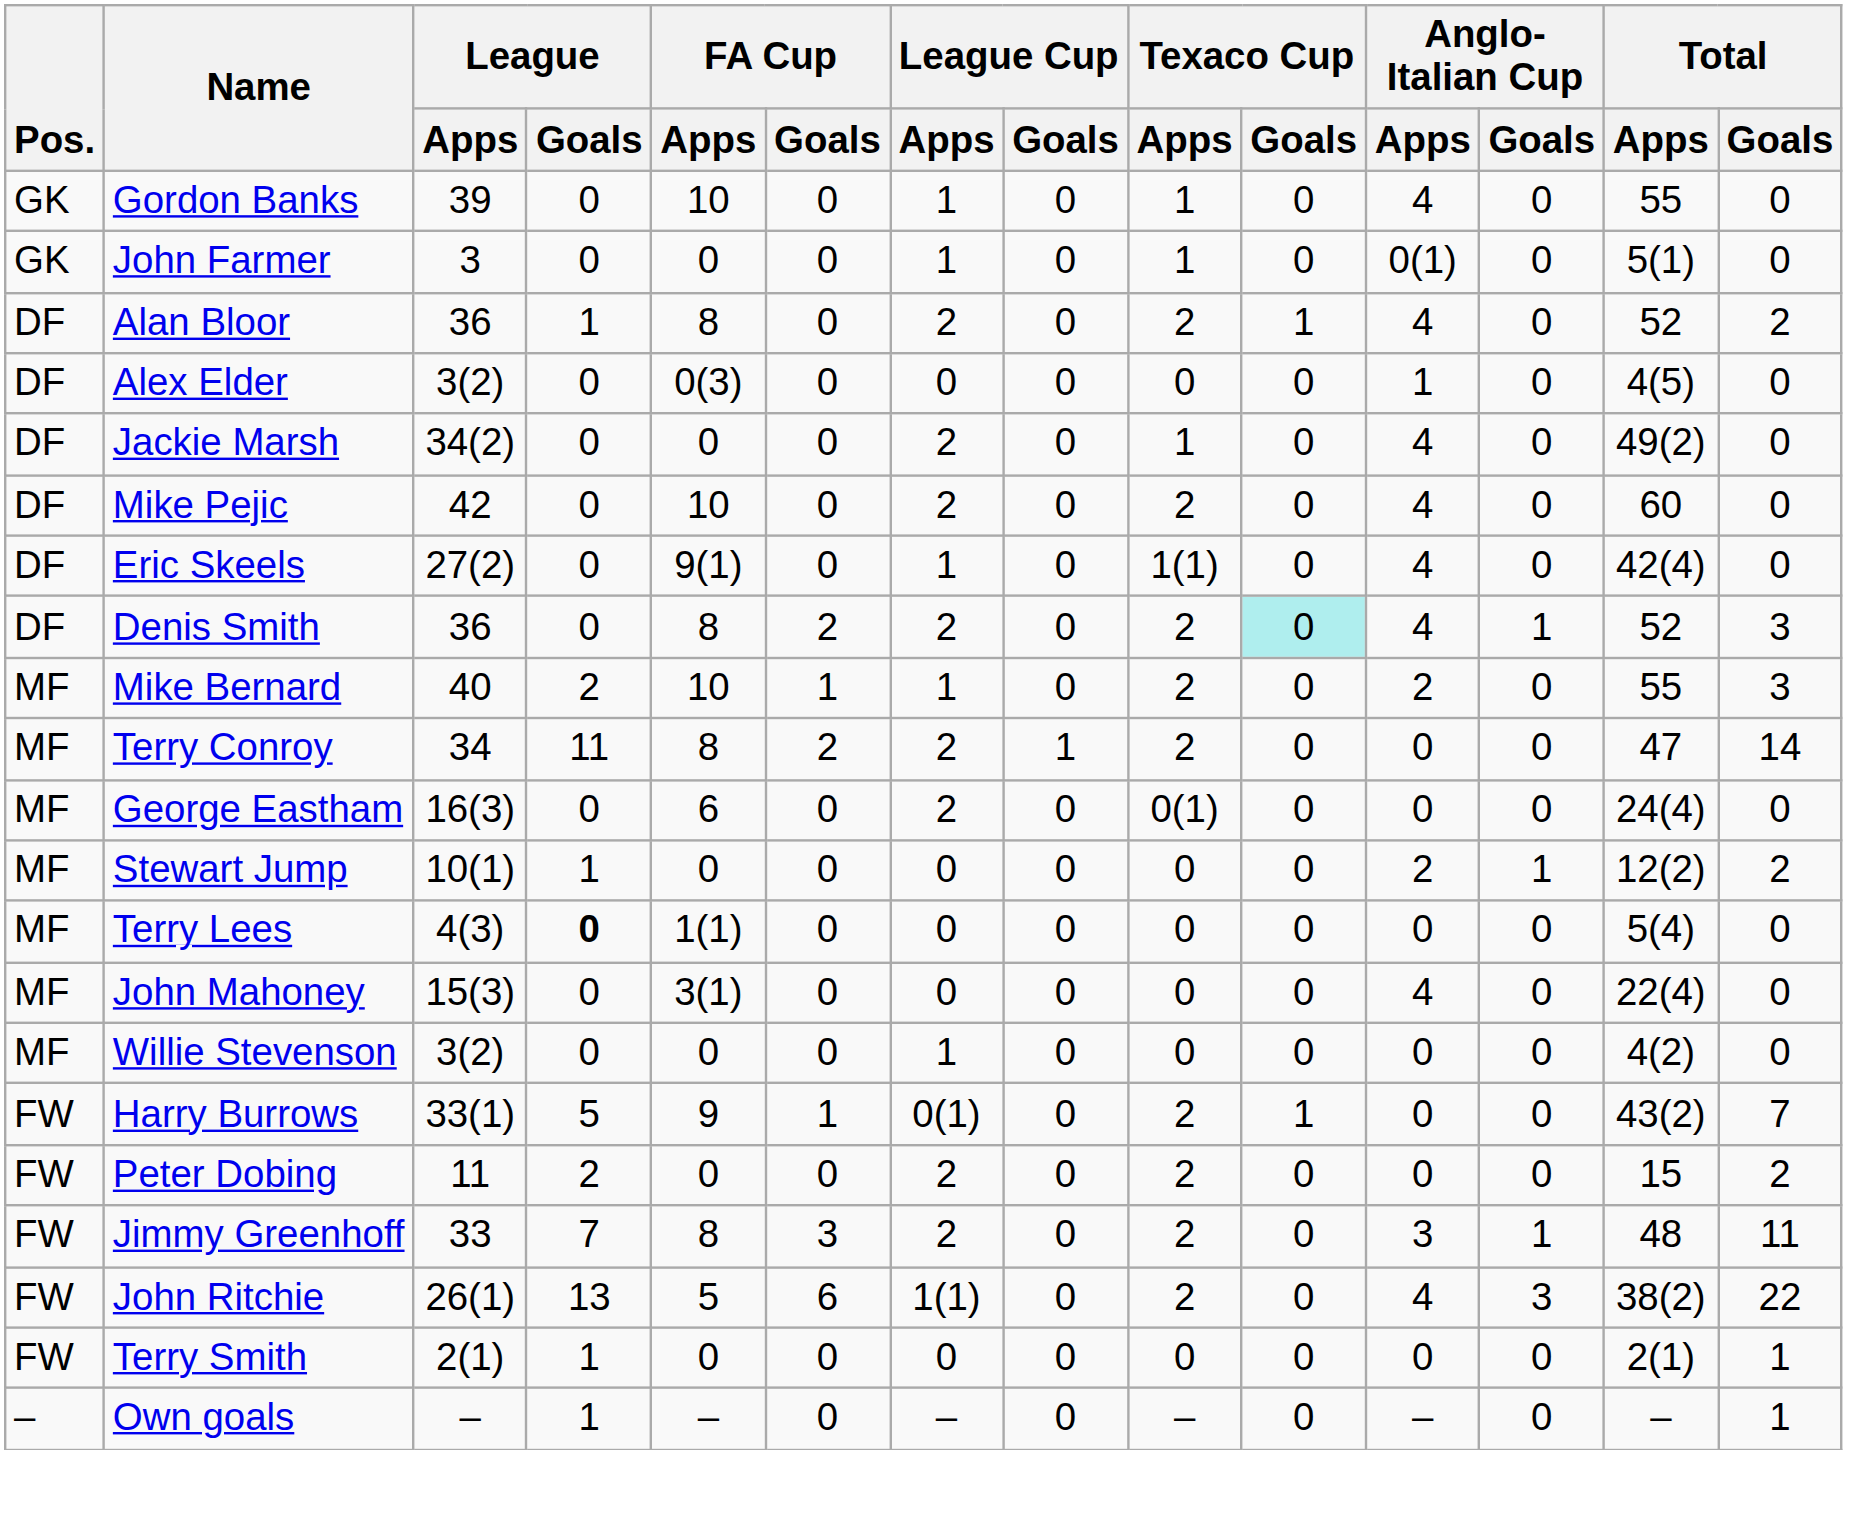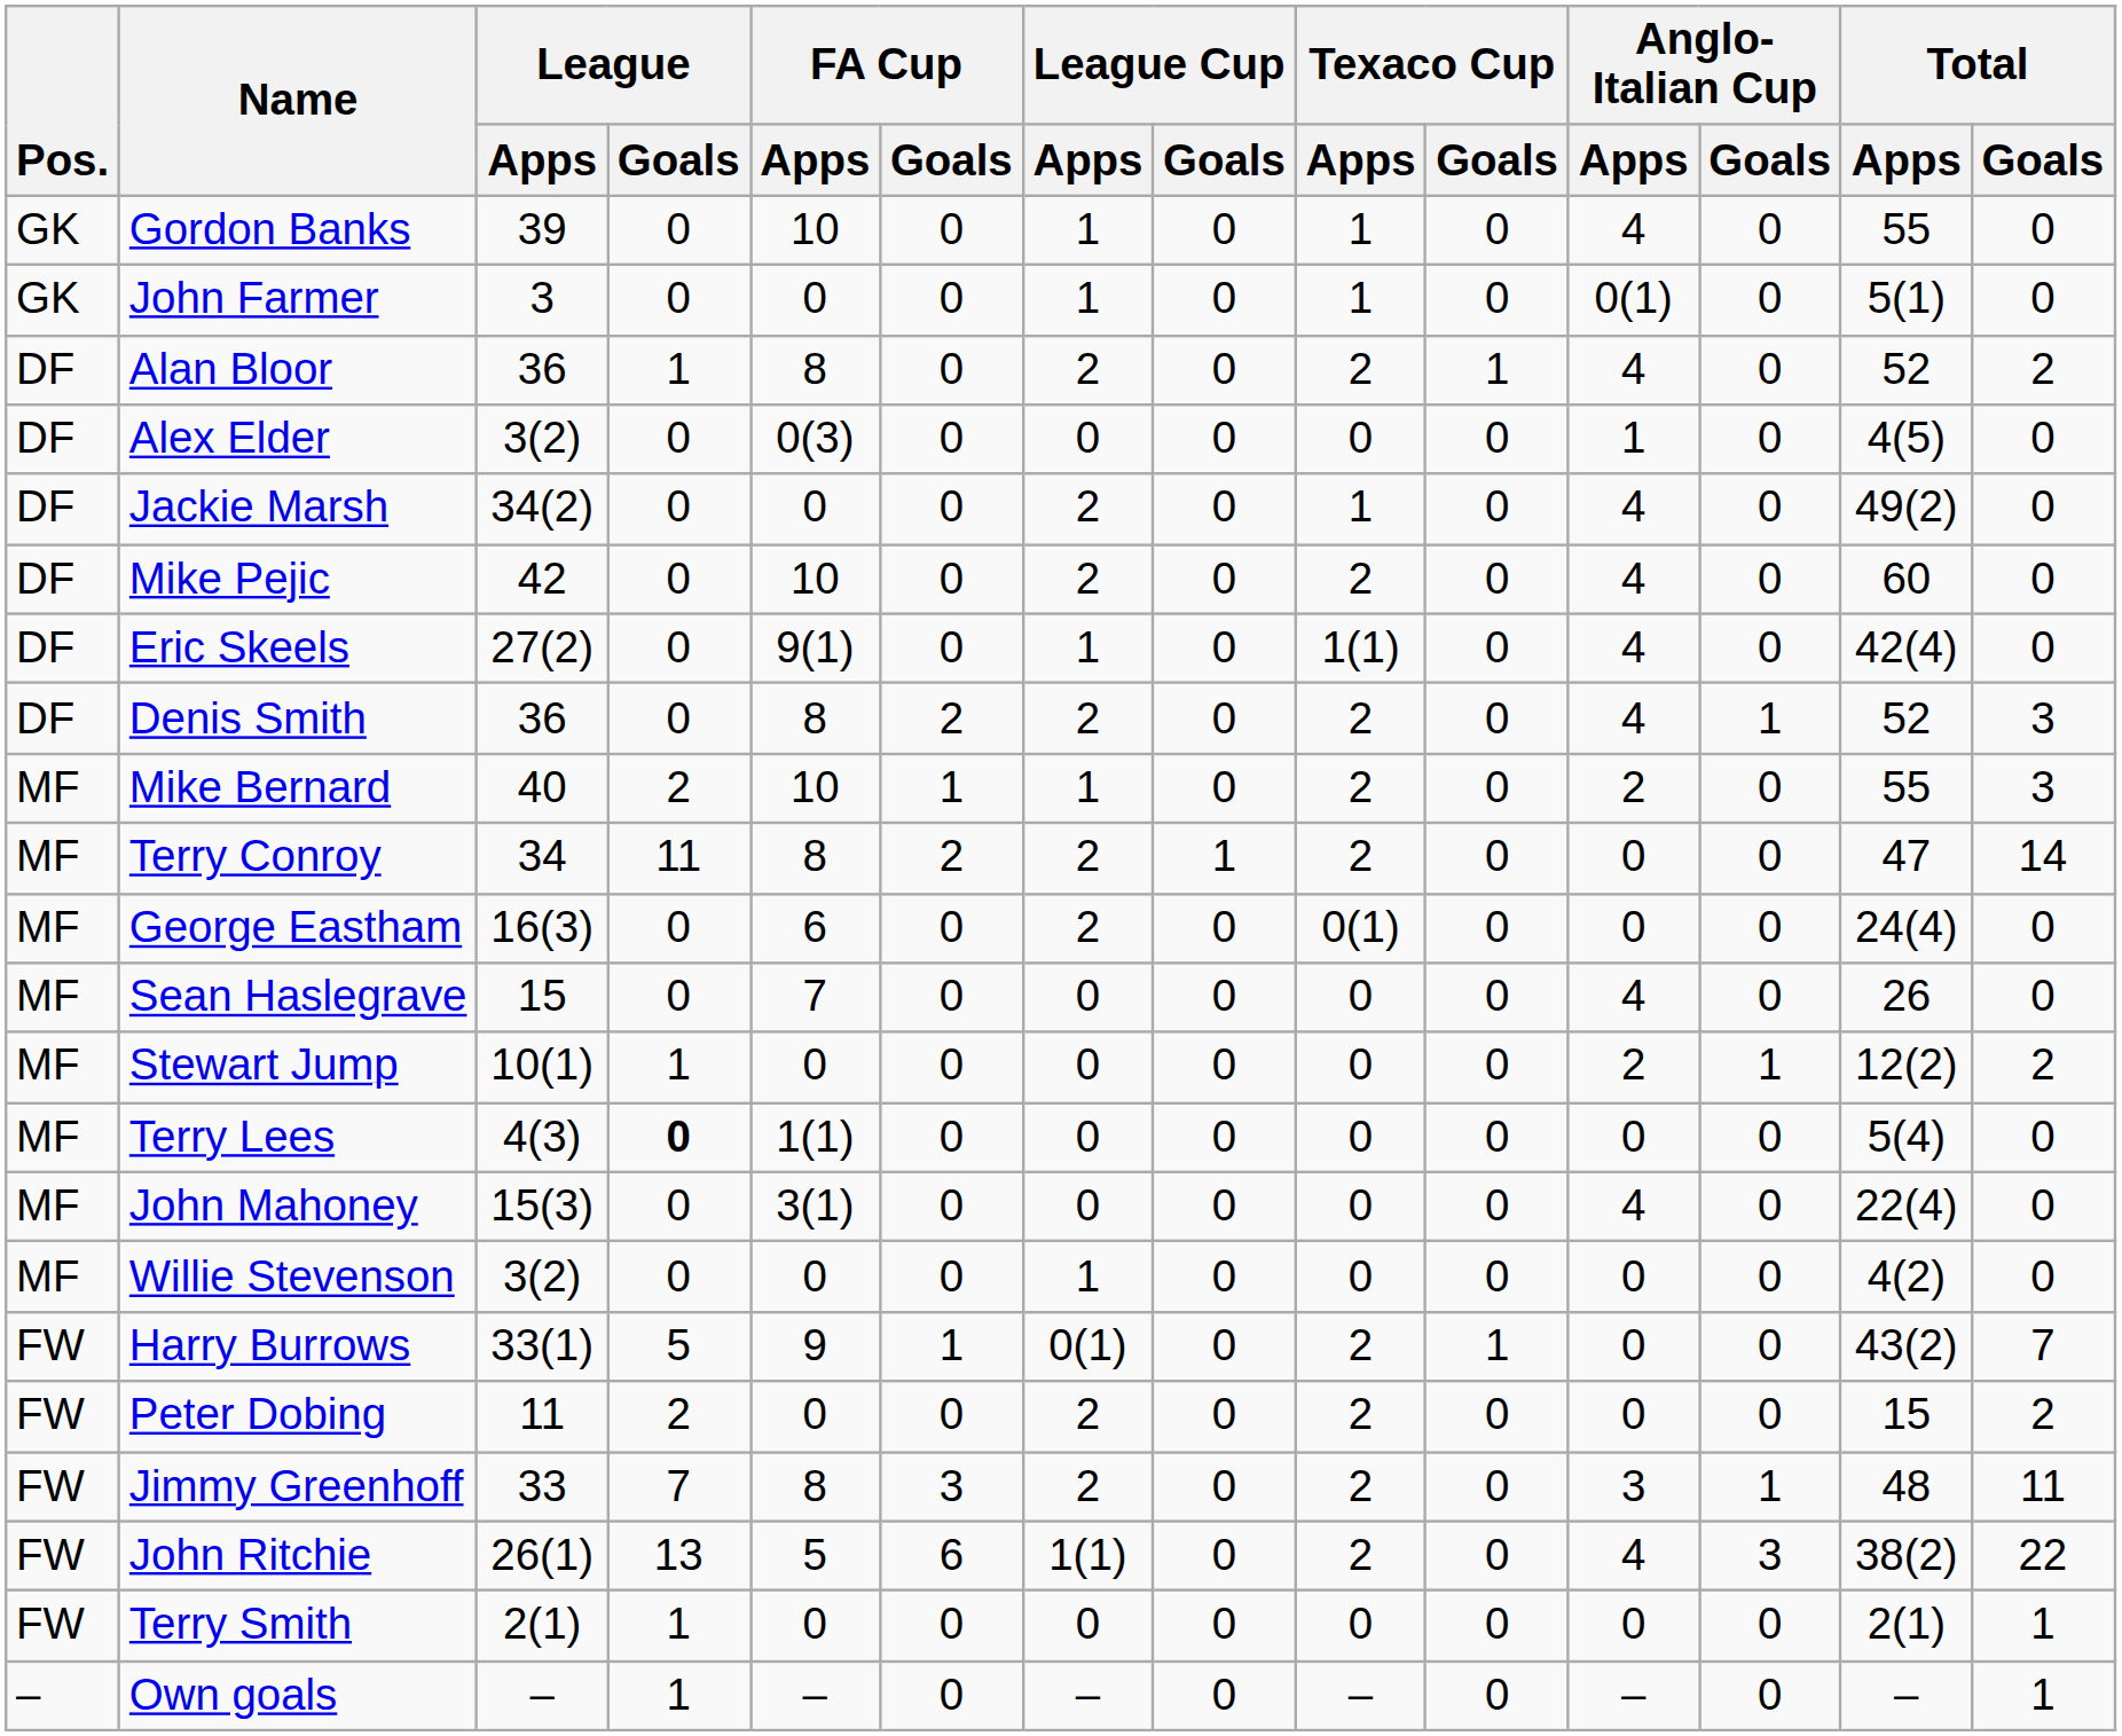Denis Smith | Texaco Cup / Goals: paleturquoise background -> no background
+ row: MF | Sean Haslegrave | 15 | 0 | 7 | 0 | 0 | 0 | 0 | 0 | 4 | 0 | 26 | 0
